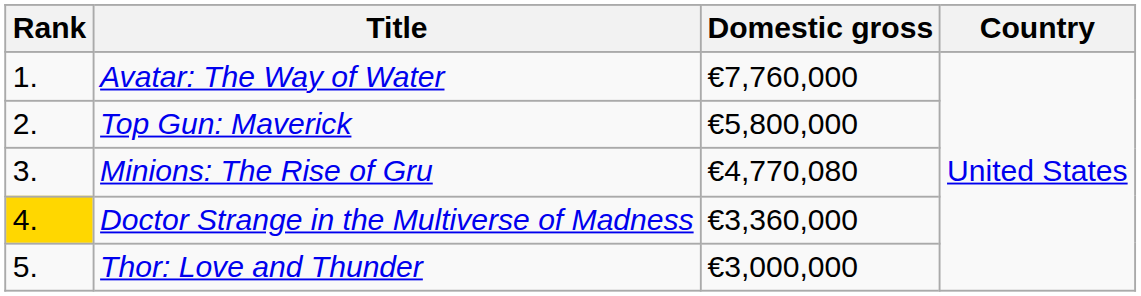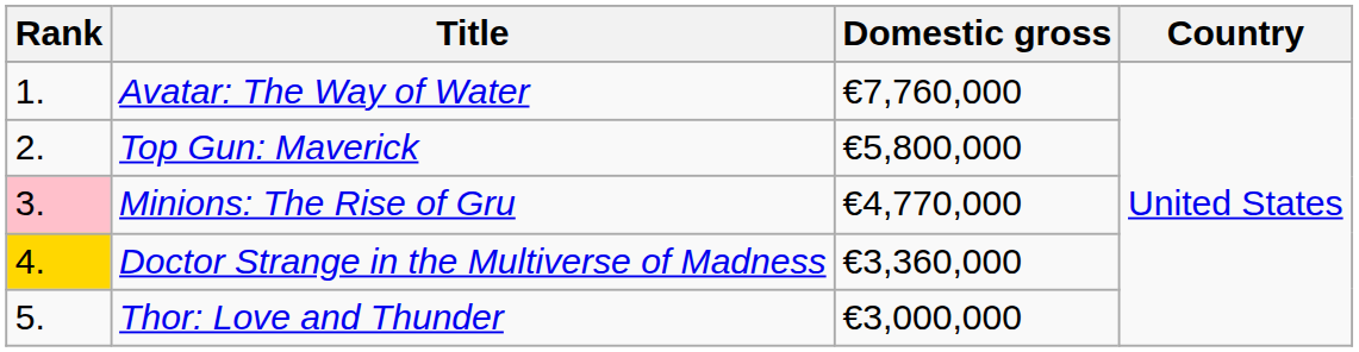Minions: The Rise of Gru | Rank: no background -> pink background
Minions: The Rise of Gru | Domestic gross: €4,770,080 -> €4,770,000
